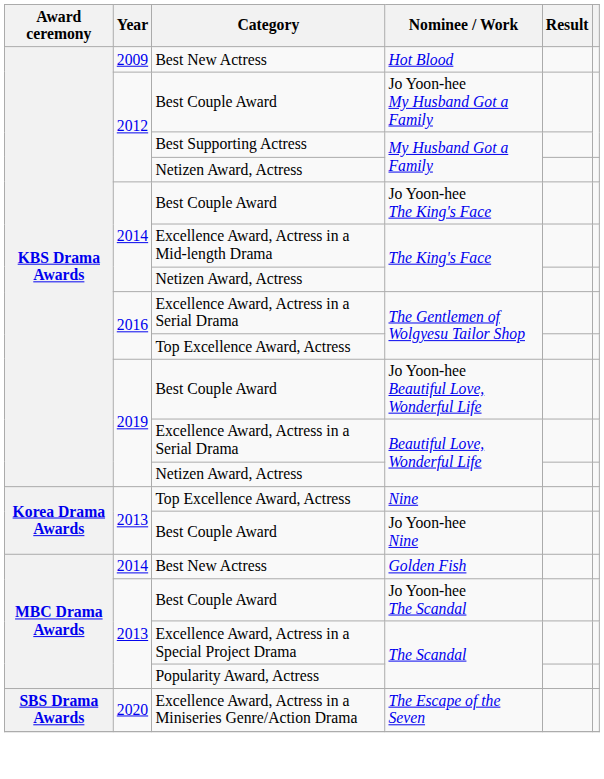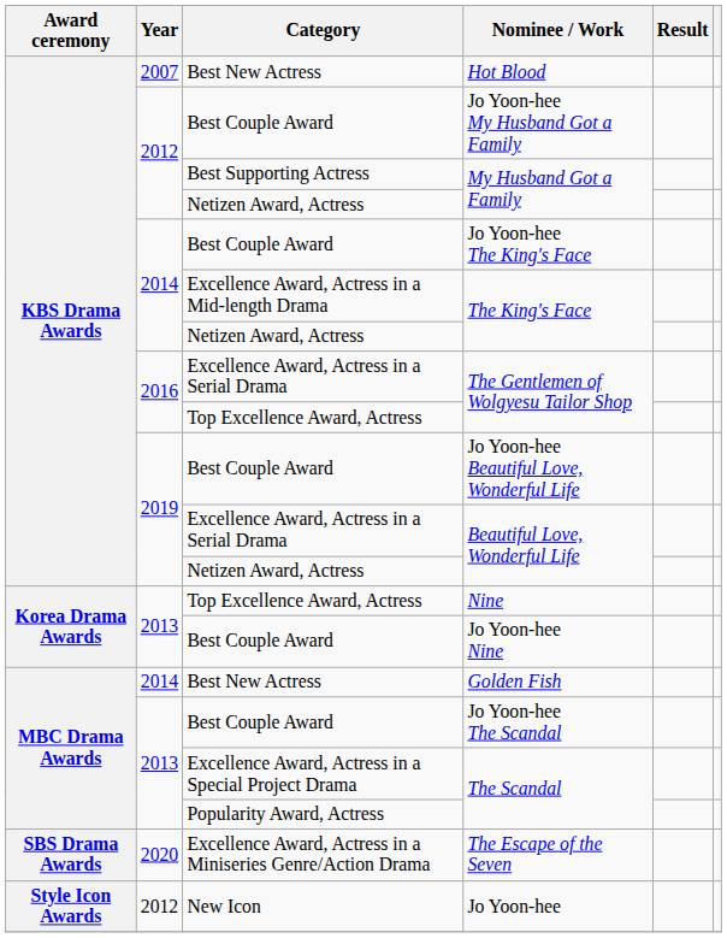Hot Blood | Year: 2009 -> 2007
+ row: Style Icon Awards | 2012 | New Icon | Jo Yoon-hee
